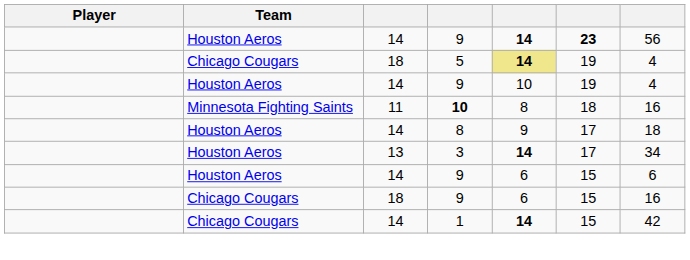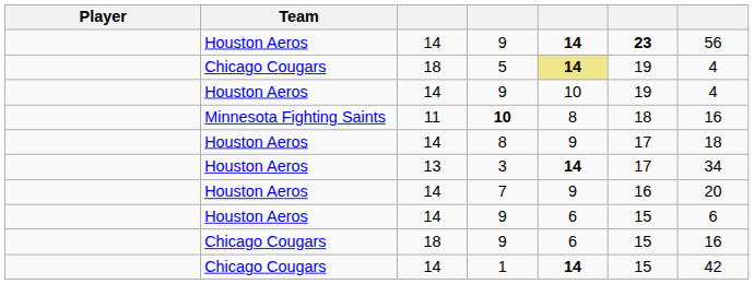+ row: Houston Aeros | 14 | 7 | 9 | 16 | 20
